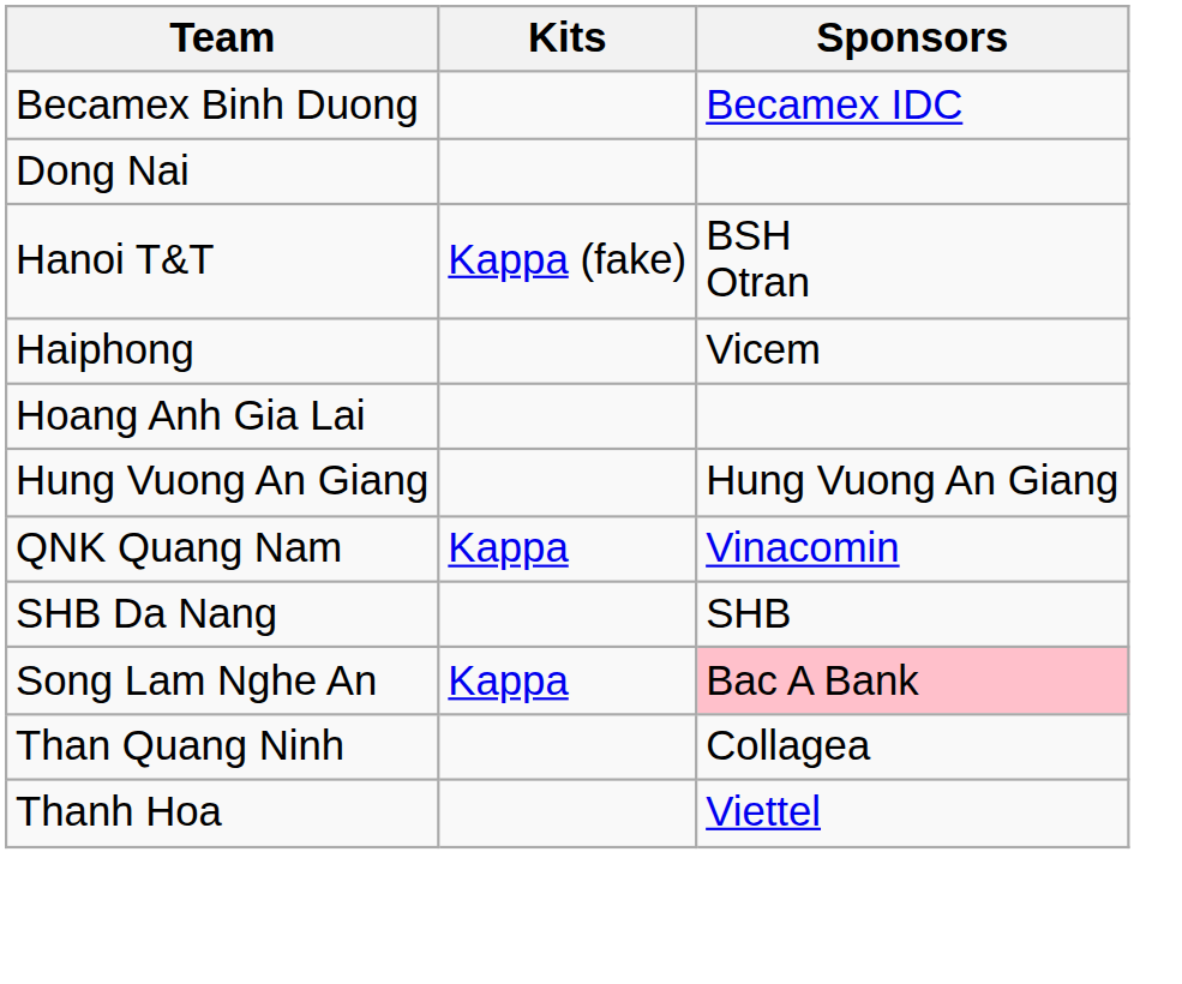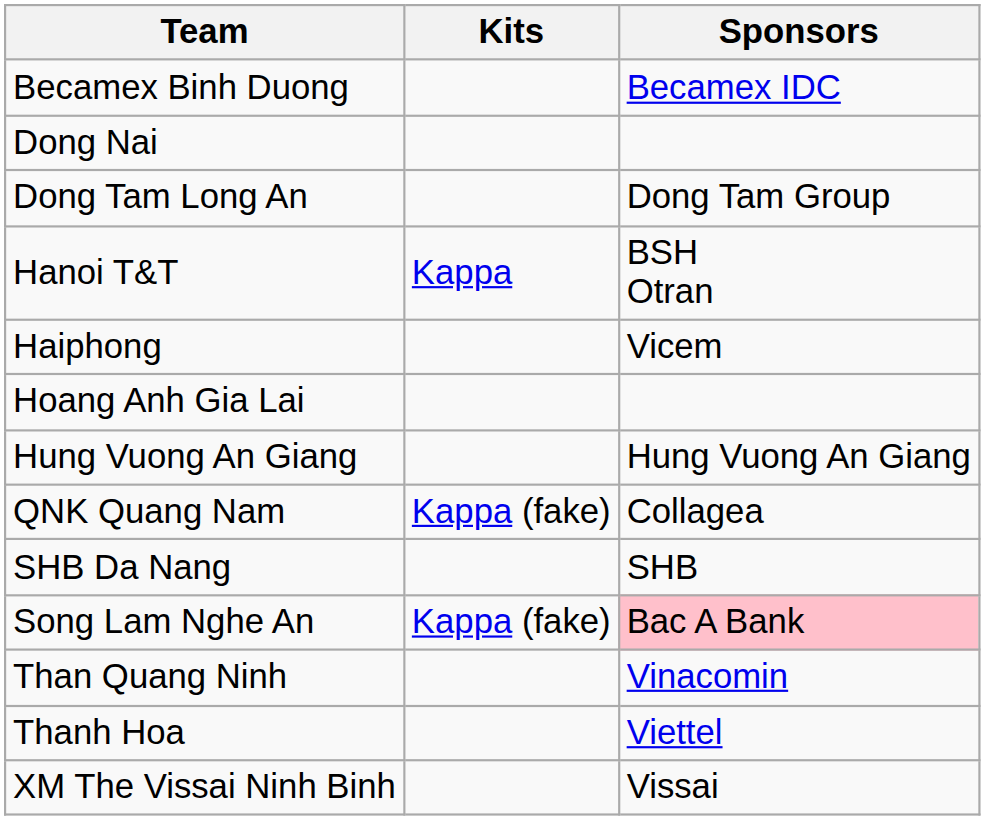+ row: Dong Tam Long An | Dong Tam Group
Hanoi T&T | Kits: Kappa (fake) -> Kappa
QNK Quang Nam | Kits: Kappa -> Kappa (fake)
QNK Quang Nam | Sponsors: Vinacomin -> Collagea
Song Lam Nghe An | Kits: Kappa -> Kappa (fake)
Than Quang Ninh | Sponsors: Collagea -> Vinacomin
+ row: XM The Vissai Ninh Binh | Vissai
